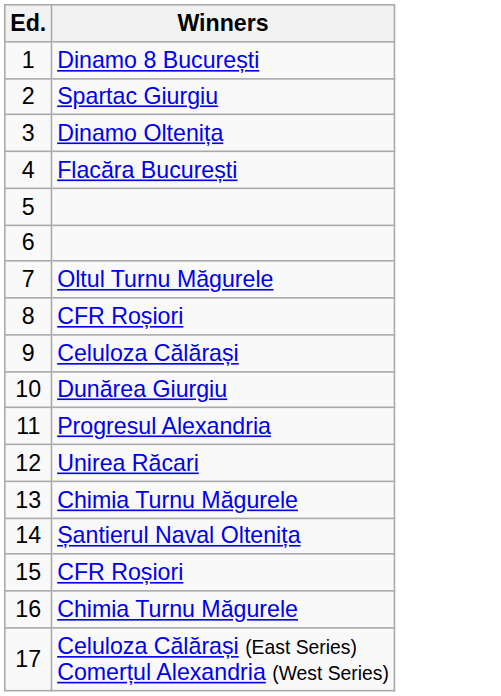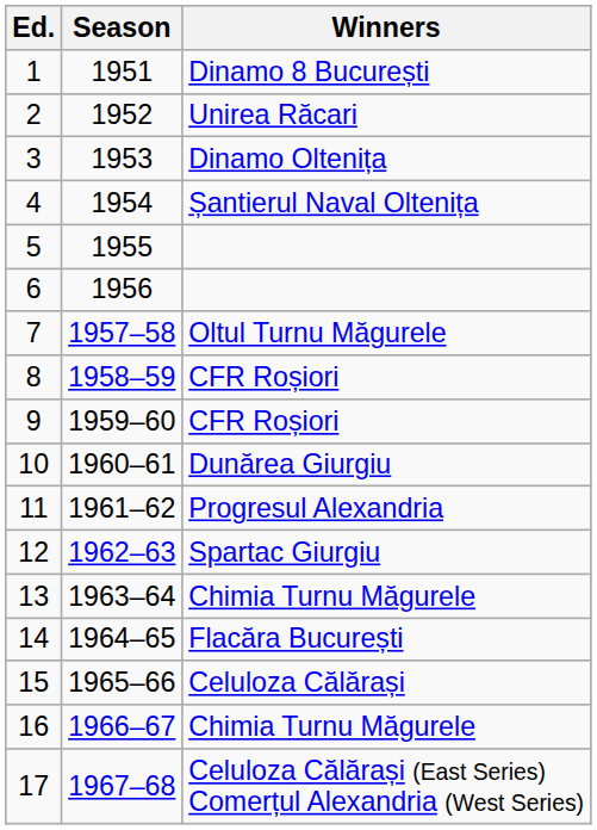+ column: Season | 1951 | 1952 | 1953 | 1954 | 1955 | 1956 | 1957–58 | 1958–59 | 1959–60 | 1960–61 | 1961–62 | 1962–63 | 1963–64 | 1964–65 | 1965–66 | 1966–67 | 1967–68
2 | Winners: Spartac Giurgiu -> Unirea Răcari
4 | Winners: Flacăra București -> Șantierul Naval Oltenița
9 | Winners: Celuloza Călărași -> CFR Roșiori
12 | Winners: Unirea Răcari -> Spartac Giurgiu
14 | Winners: Șantierul Naval Oltenița -> Flacăra București
15 | Winners: CFR Roșiori -> Celuloza Călărași
